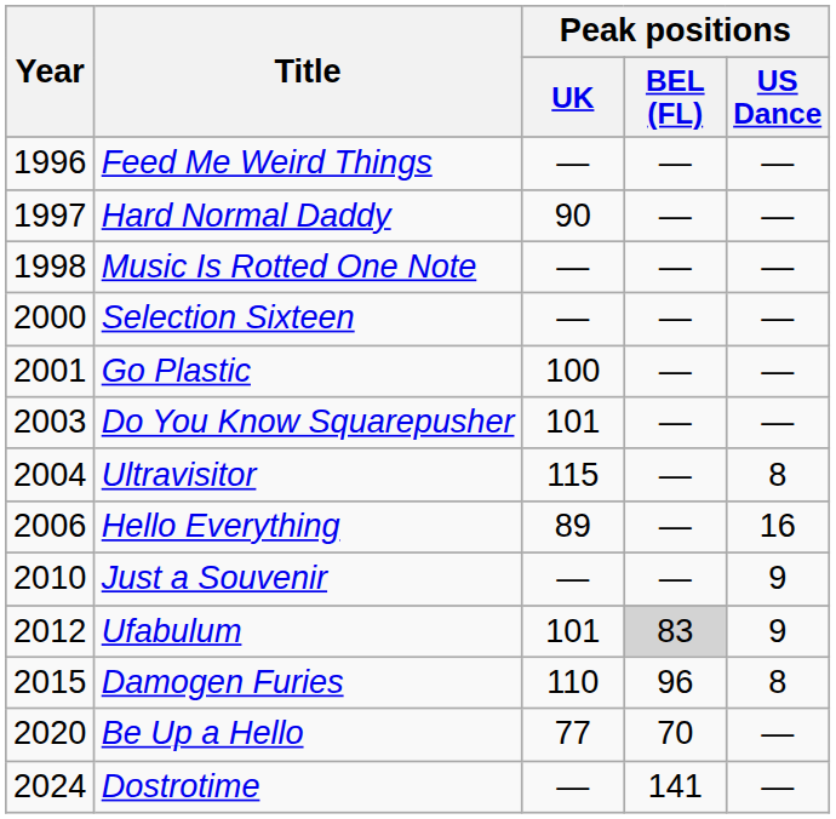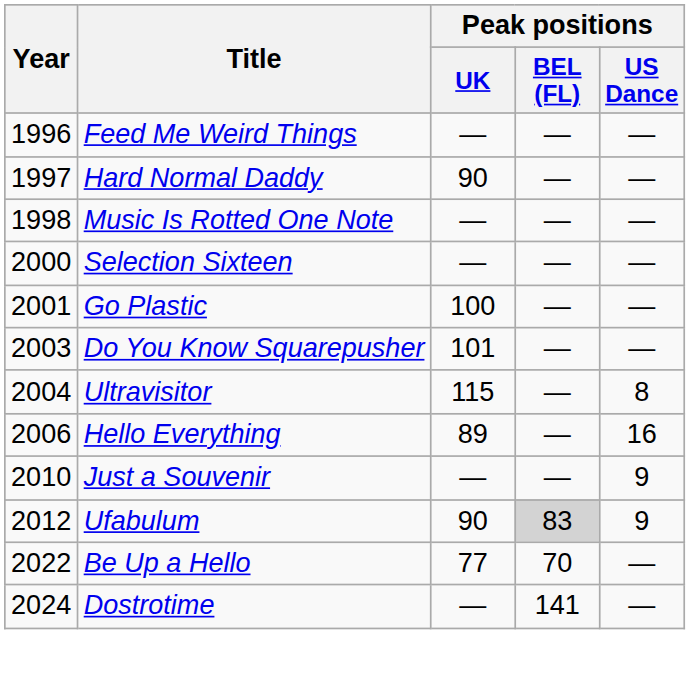Ufabulum | Peak positions / UK: 101 -> 90
- row: 2015 | Damogen Furies | 110 | 96 | 8
Be Up a Hello | Year: 2020 -> 2022
